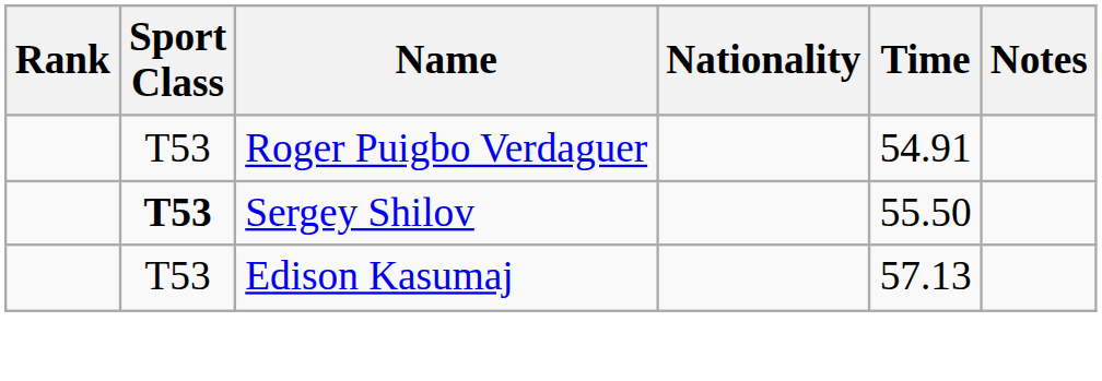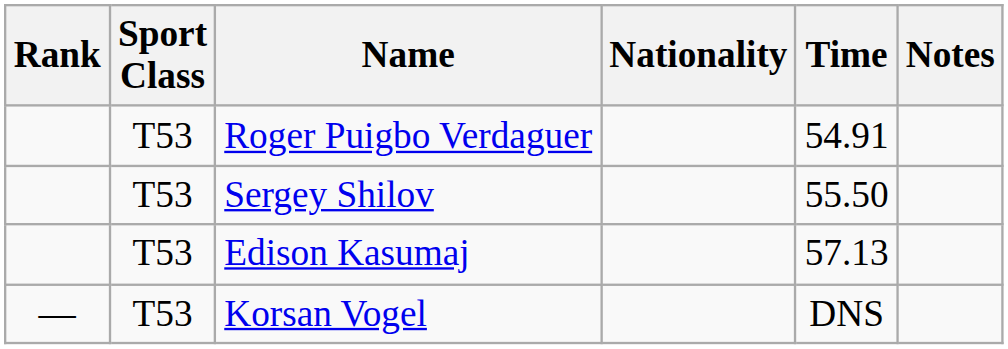Sergey Shilov | Sport Class: bold -> normal
+ row: — | T53 | Korsan Vogel | DNS
